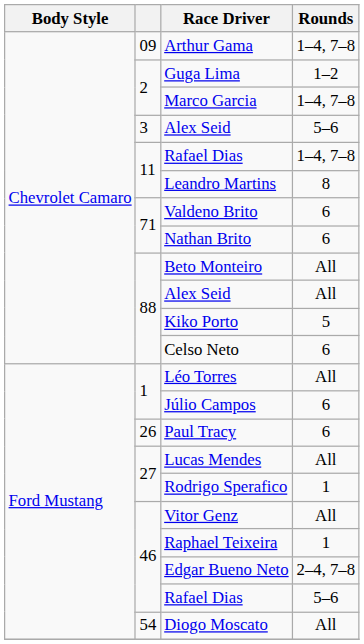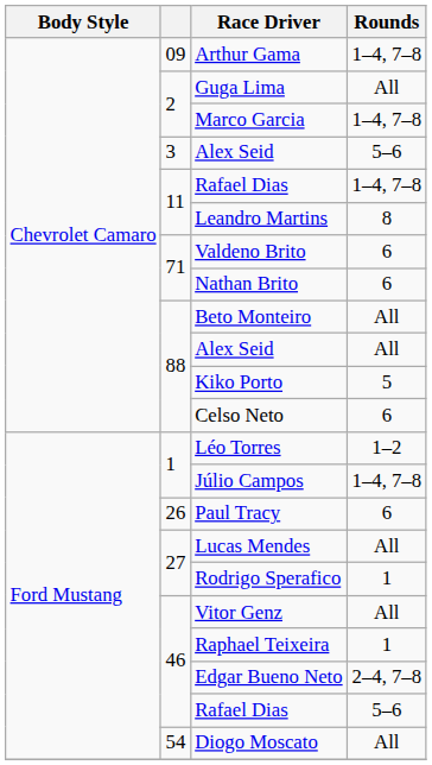Guga Lima | Rounds: 1–2 -> All
Léo Torres | Rounds: All -> 1–2
Júlio Campos | Rounds: 6 -> 1–4, 7–8
